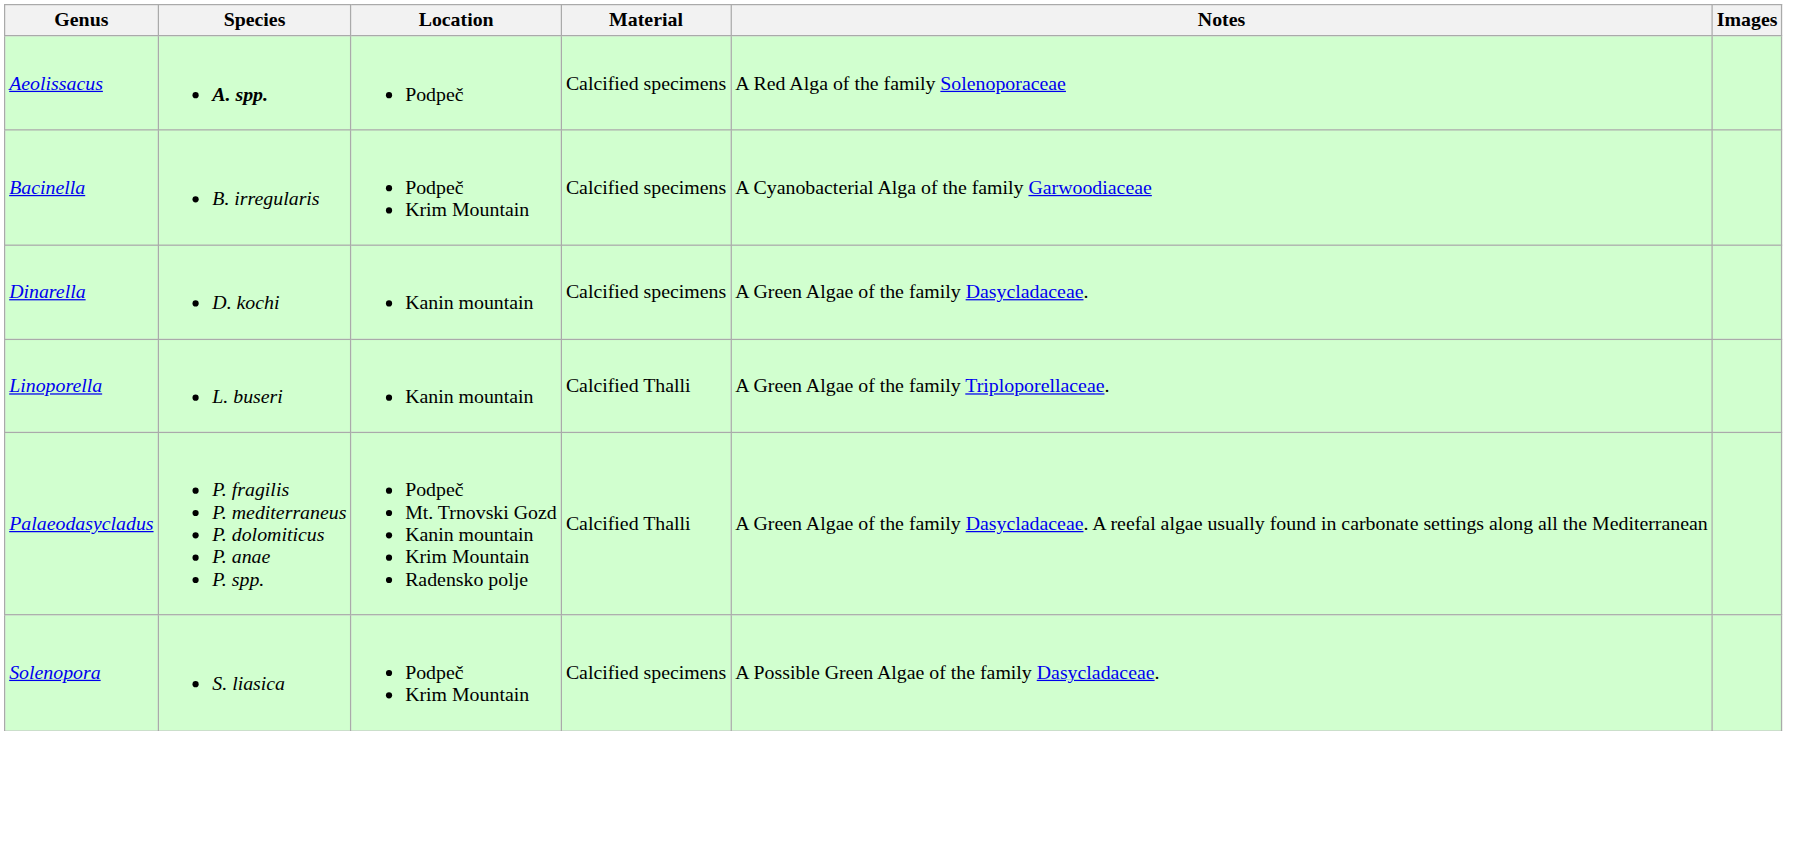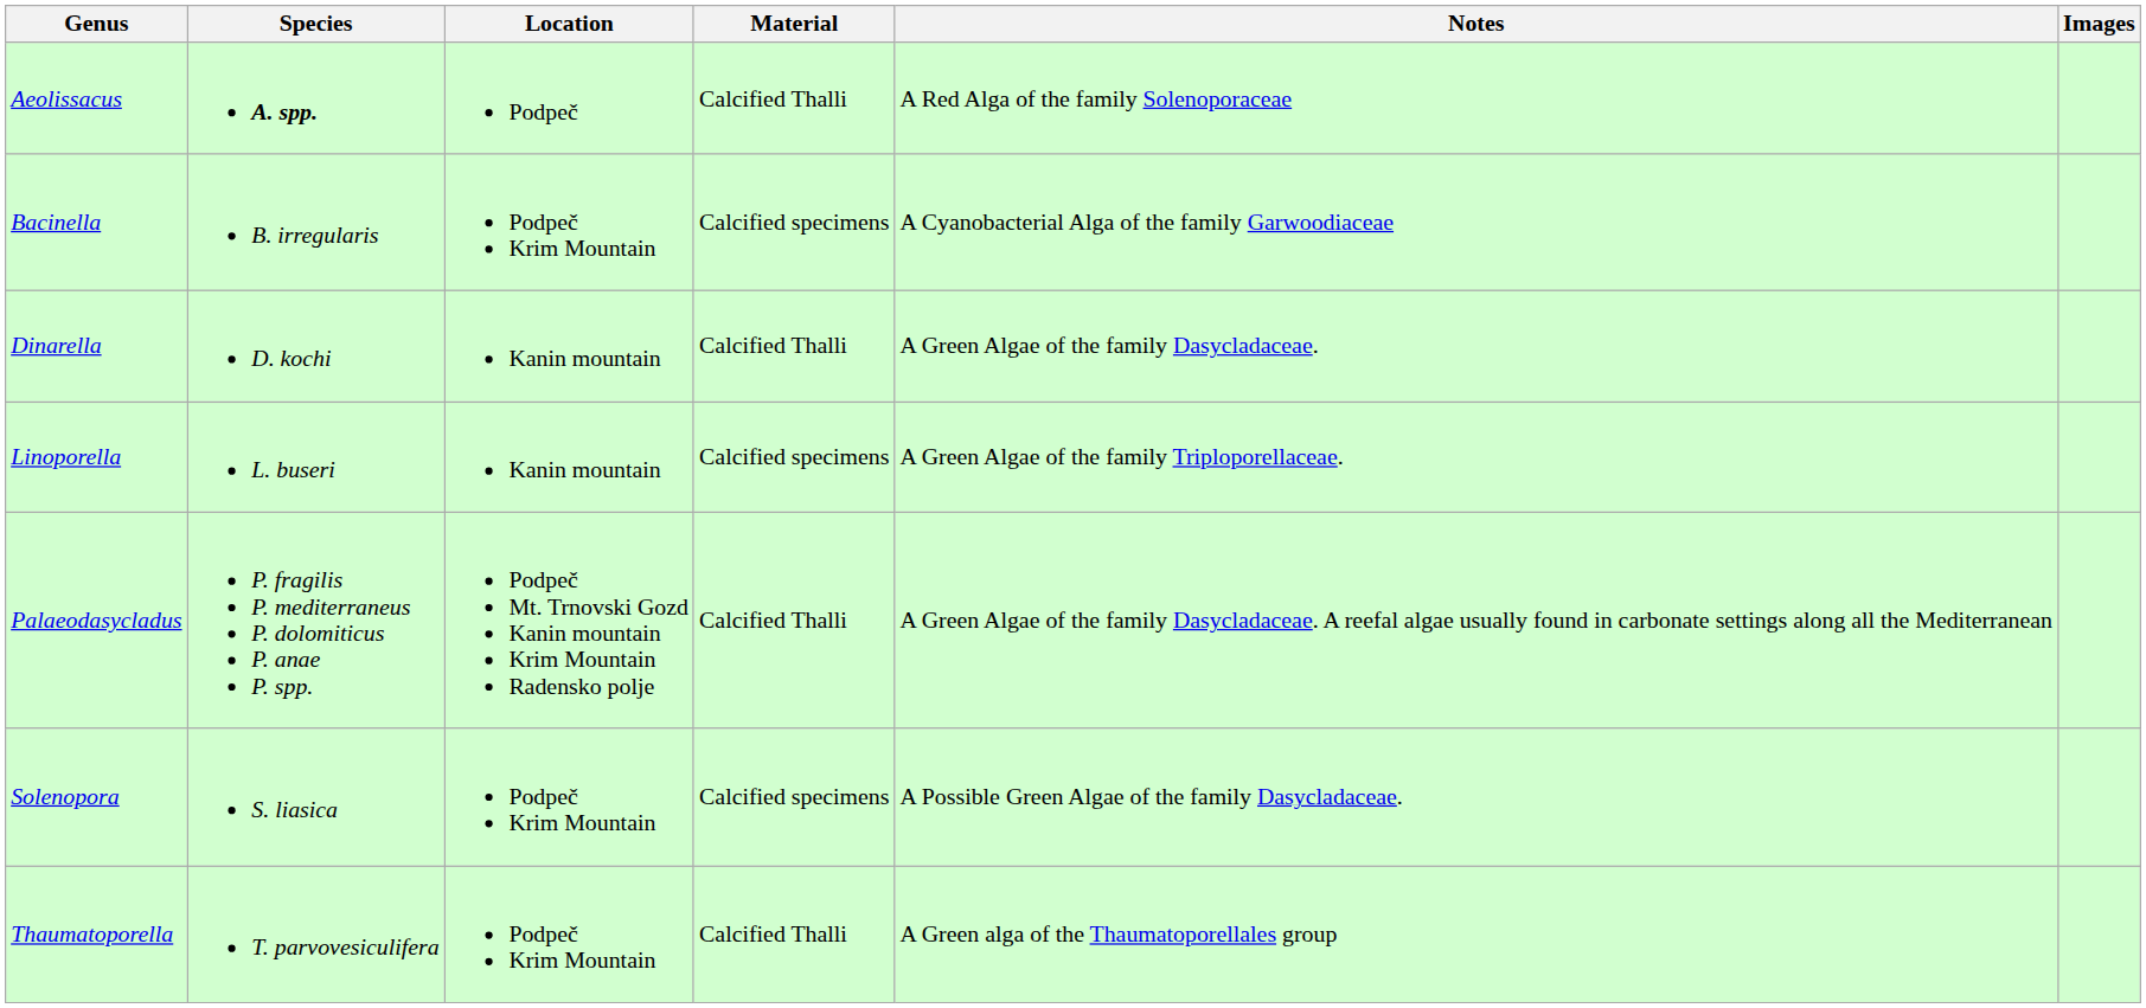Aeolissacus | Material: Calcified specimens -> Calcified Thalli
Dinarella | Material: Calcified specimens -> Calcified Thalli
Linoporella | Material: Calcified Thalli -> Calcified specimens
+ row: Thaumatoporella | T. parvovesiculifera | Podpeč Krim Mountain | Calcified Thalli | A Green alga of the Thaumatoporellales group
